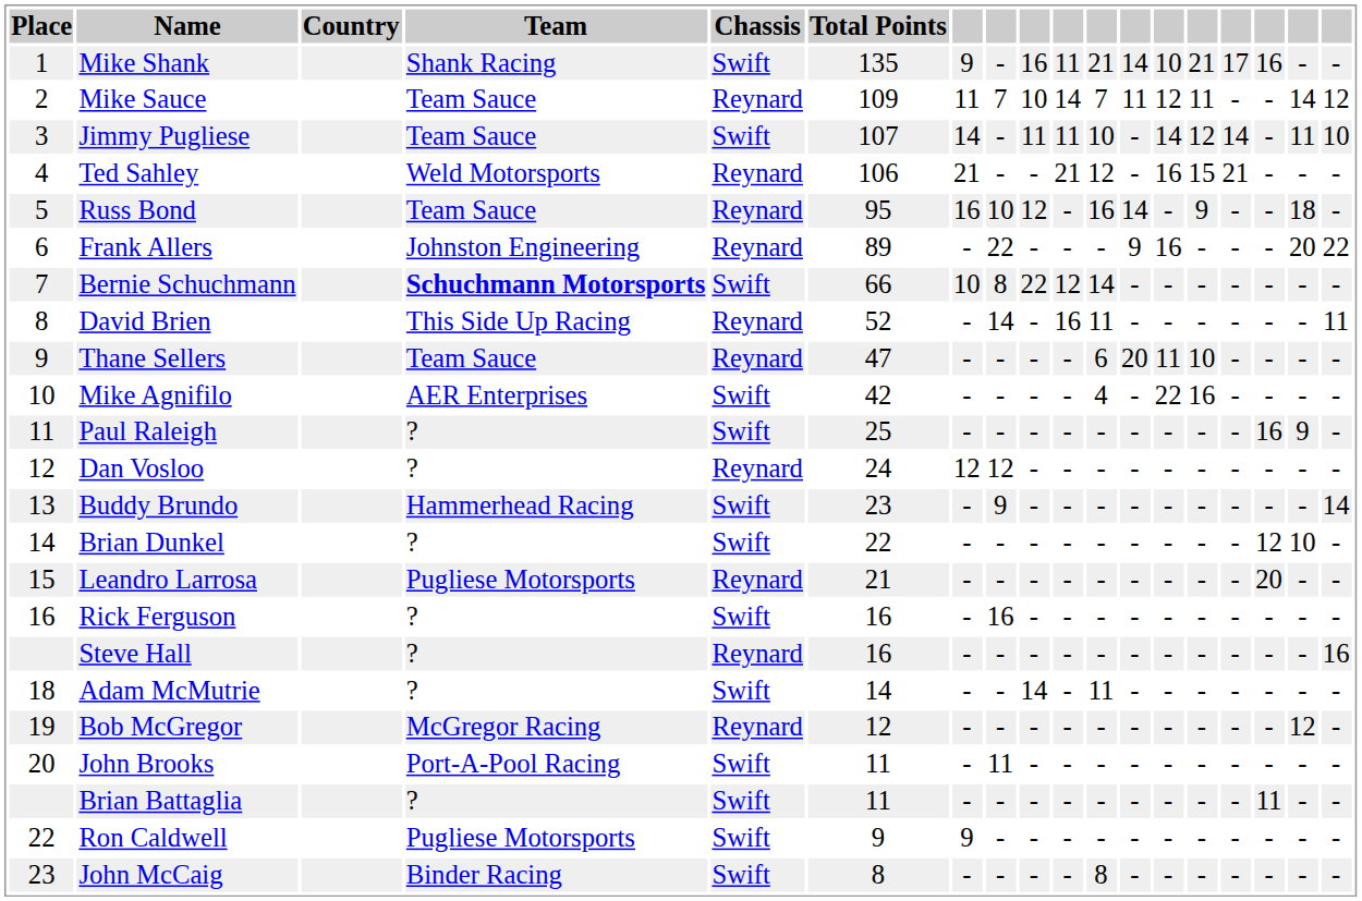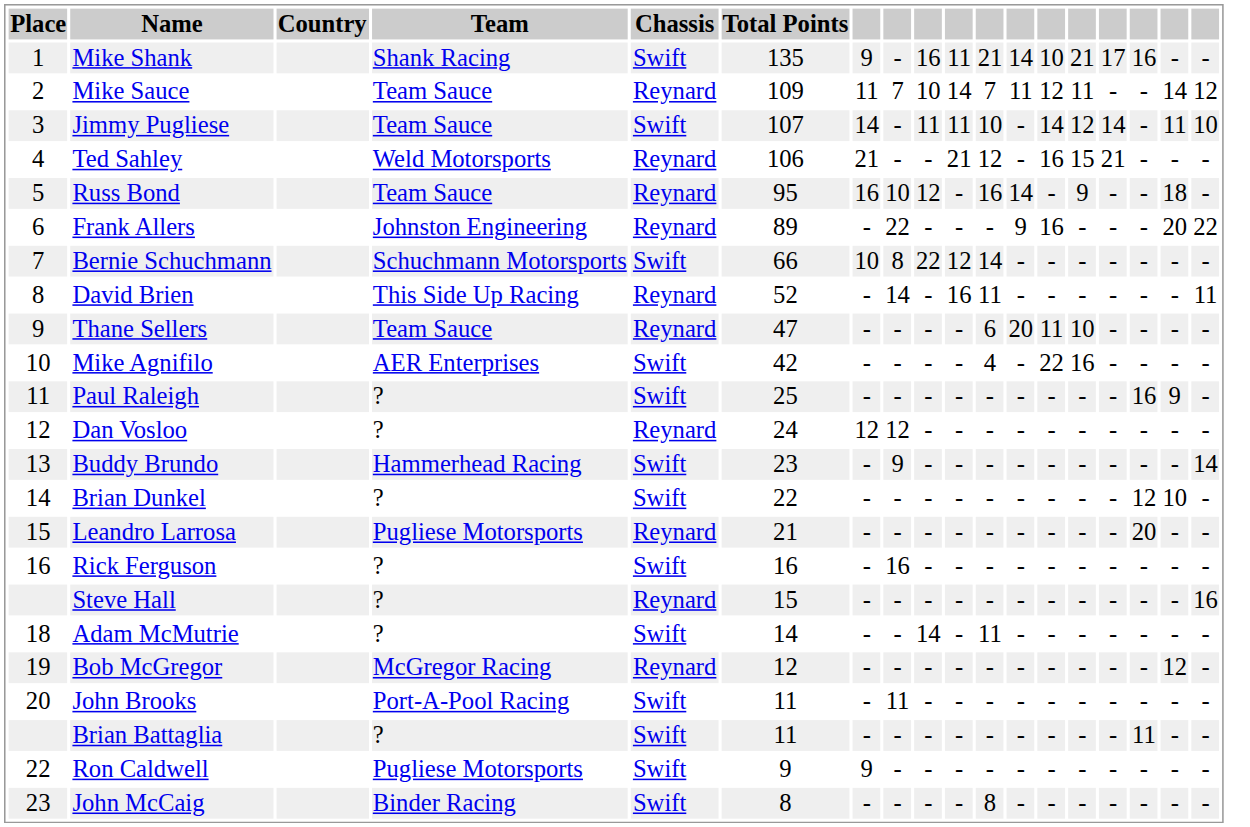Bernie Schuchmann | Team: bold -> normal
Steve Hall | Total Points: 16 -> 15
